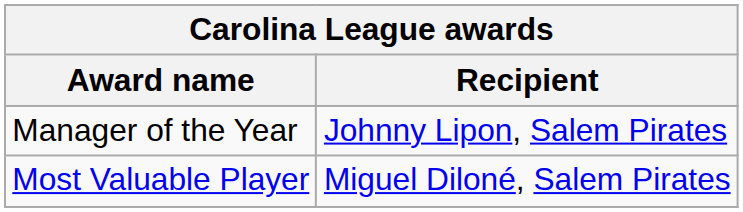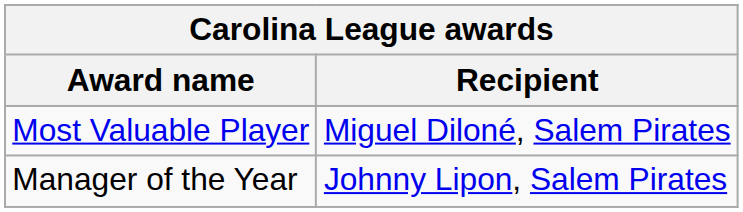rows swapped: Most Valuable Player <-> Manager of the Year
